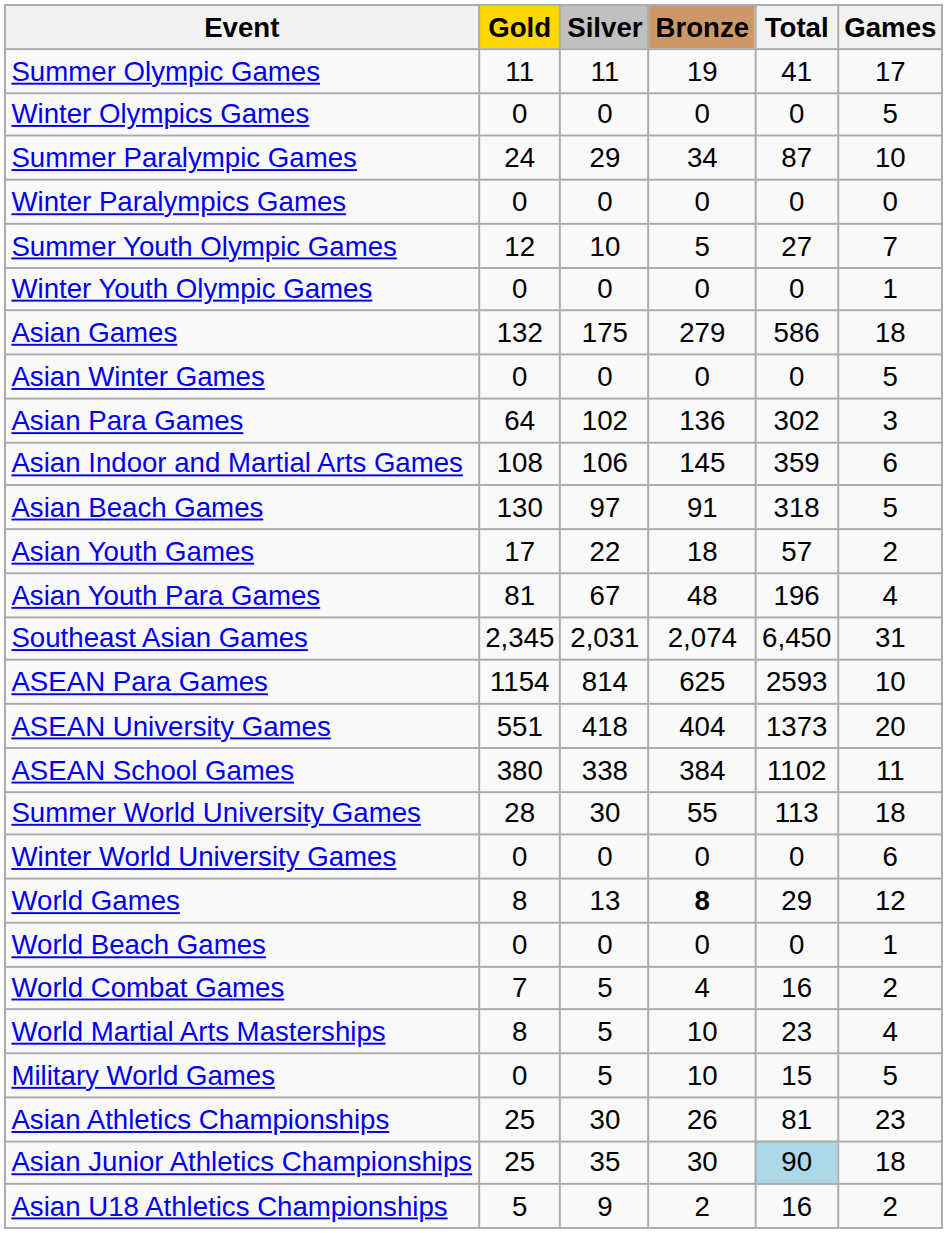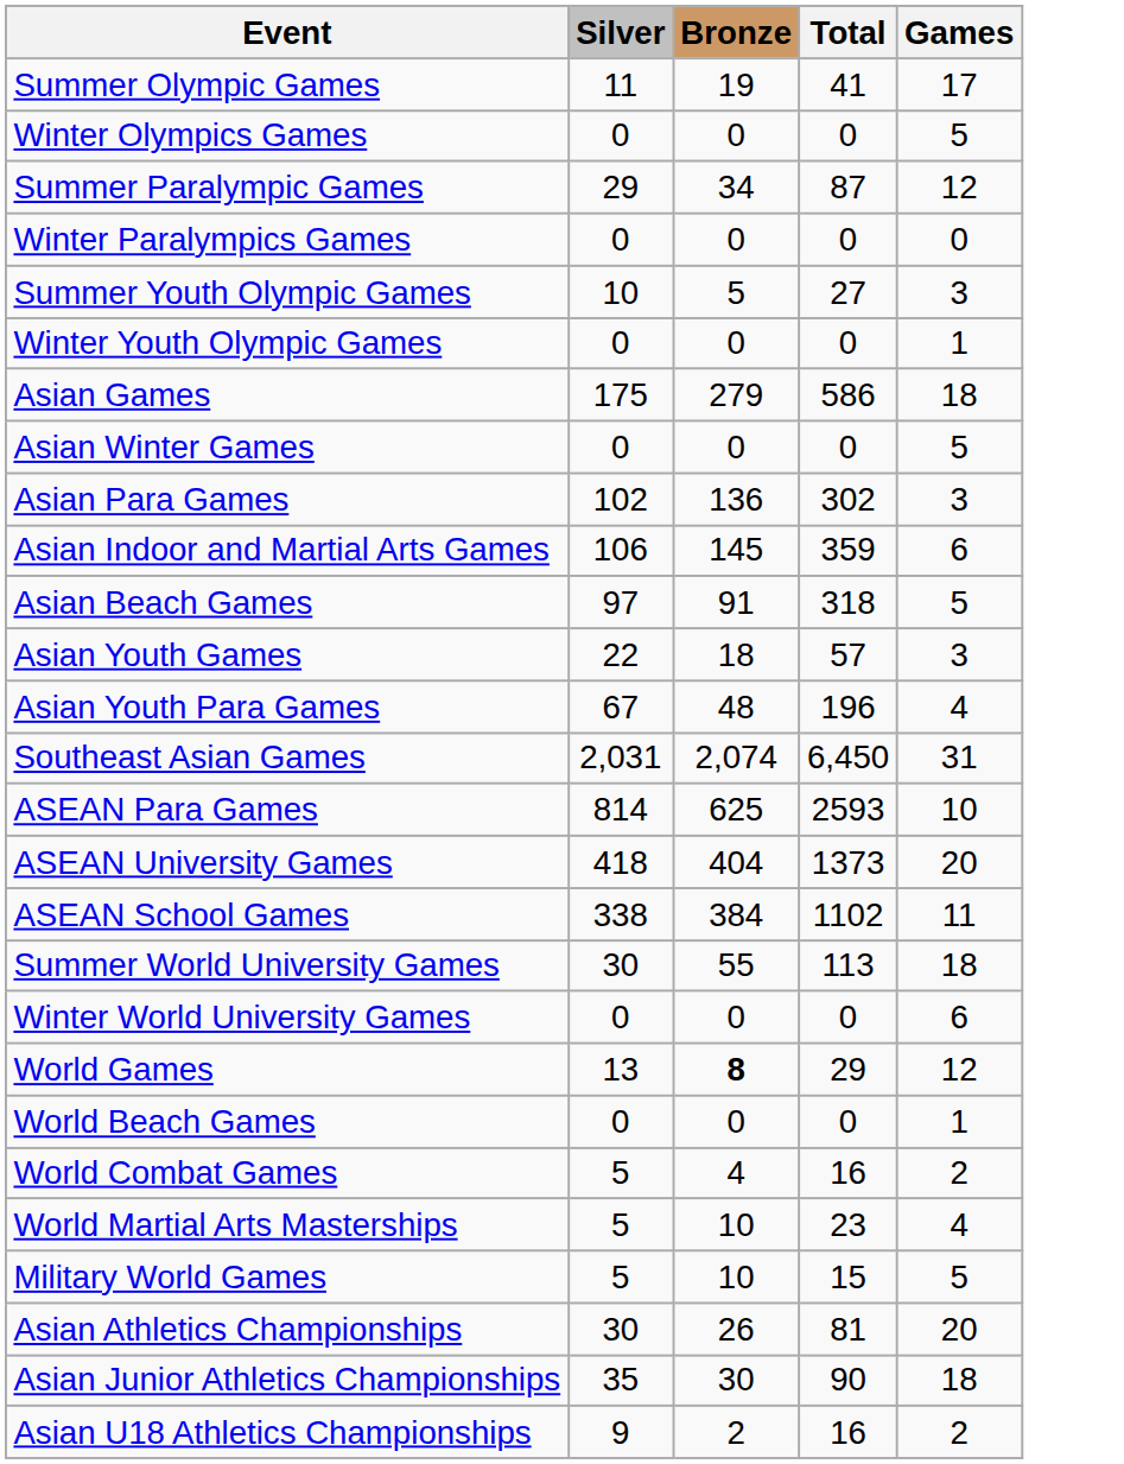- column: Gold | 11 | 0 | 24 | 0 | 12 | 0 | 132 | 0 | 64 | 108 | 130 | 17 | 81 | 2,345 | 1154 | 551 | 380 | 28 | 0 | 8 | 0 | 7 | 8 | 0 | 25 | 25 | 5
Summer Paralympic Games | Games: 10 -> 12
Summer Youth Olympic Games | Games: 7 -> 3
Asian Youth Games | Games: 2 -> 3
Asian Athletics Championships | Games: 23 -> 20
Asian Junior Athletics Championships | Total: lightblue background -> no background
